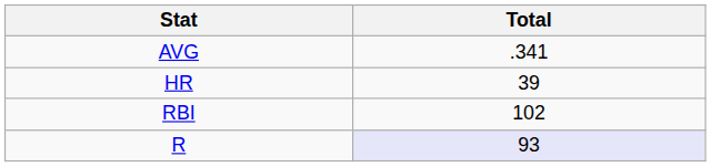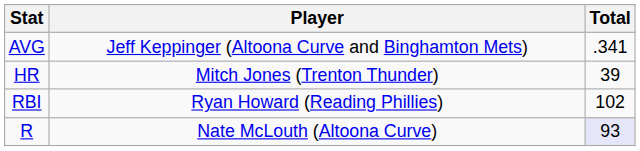+ column: Player | Jeff Keppinger (Altoona Curve and Binghamton Mets) | Mitch Jones (Trenton Thunder) | Ryan Howard (Reading Phillies) | Nate McLouth (Altoona Curve)
